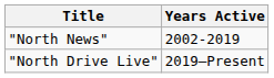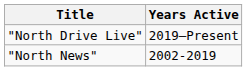rows swapped: "North News" <-> "North Drive Live"
